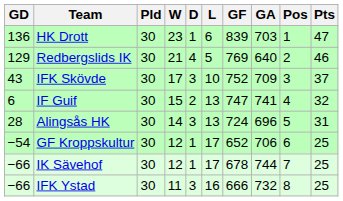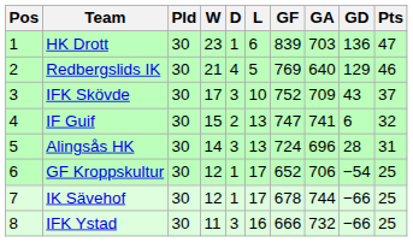columns swapped: Pos <-> GD
